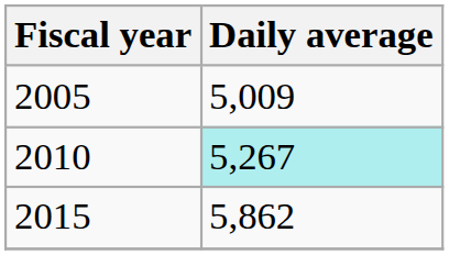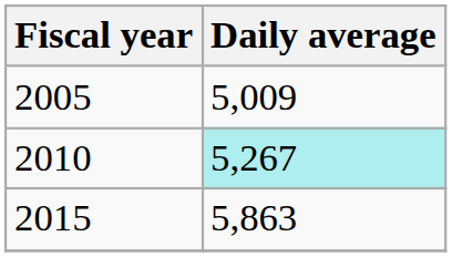2015 | Daily average: 5,862 -> 5,863
